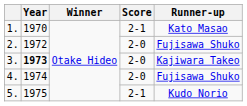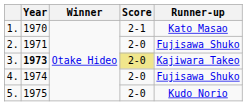2. | Year: 1972 -> 1971
3. | Score: no background -> khaki background
5. | Score: 2-1 -> 2-0
